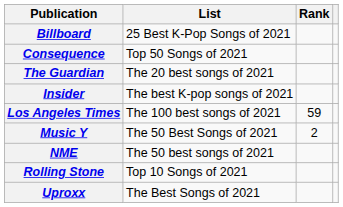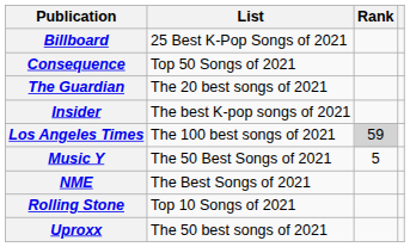Los Angeles Times | Rank: no background -> lightgrey background
Music Y | Rank: 2 -> 5
NME | List: The 50 best songs of 2021 -> The Best Songs of 2021
Uproxx | List: The Best Songs of 2021 -> The 50 best songs of 2021
